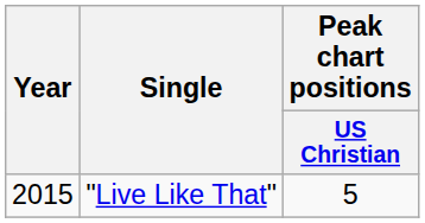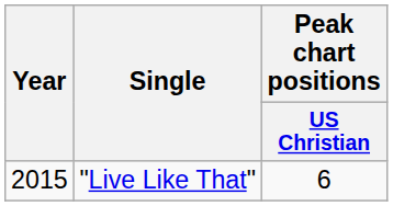"Live Like That" | Peak chart positions / US Christian: 5 -> 6
